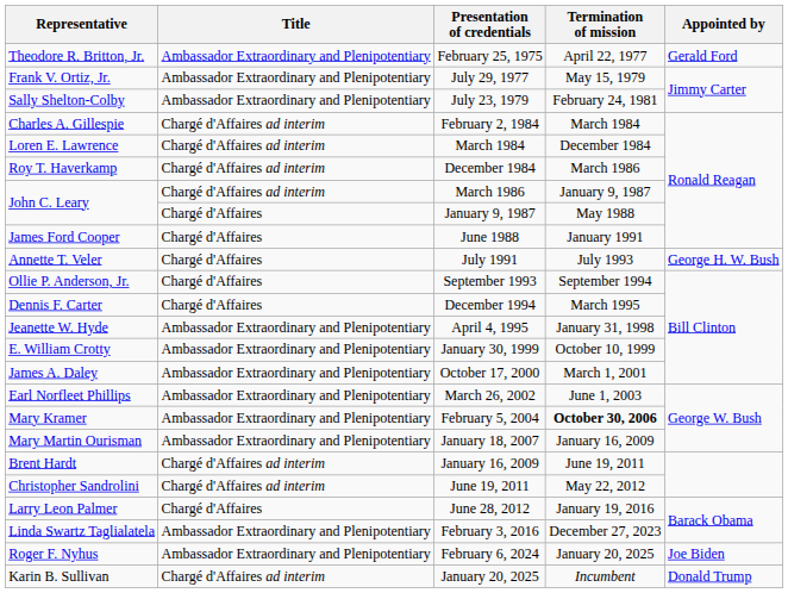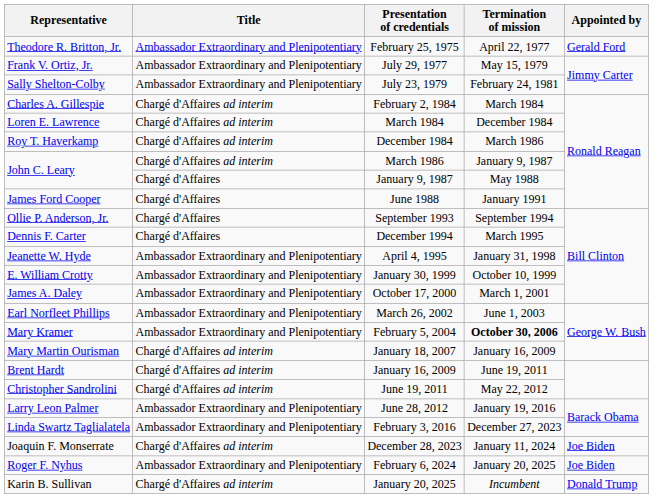- row: Annette T. Veler | Chargé d'Affaires | July 1991 | July 1993 | George H. W. Bush
January 18, 2007 | Title: Ambassador Extraordinary and Plenipotentiary -> Chargé d'Affaires ad interim
June 28, 2012 | Title: Chargé d'Affaires -> Ambassador Extraordinary and Plenipotentiary
+ row: Joaquin F. Monserrate | Chargé d'Affaires ad interim | December 28, 2023 | January 11, 2024 | Joe Biden
